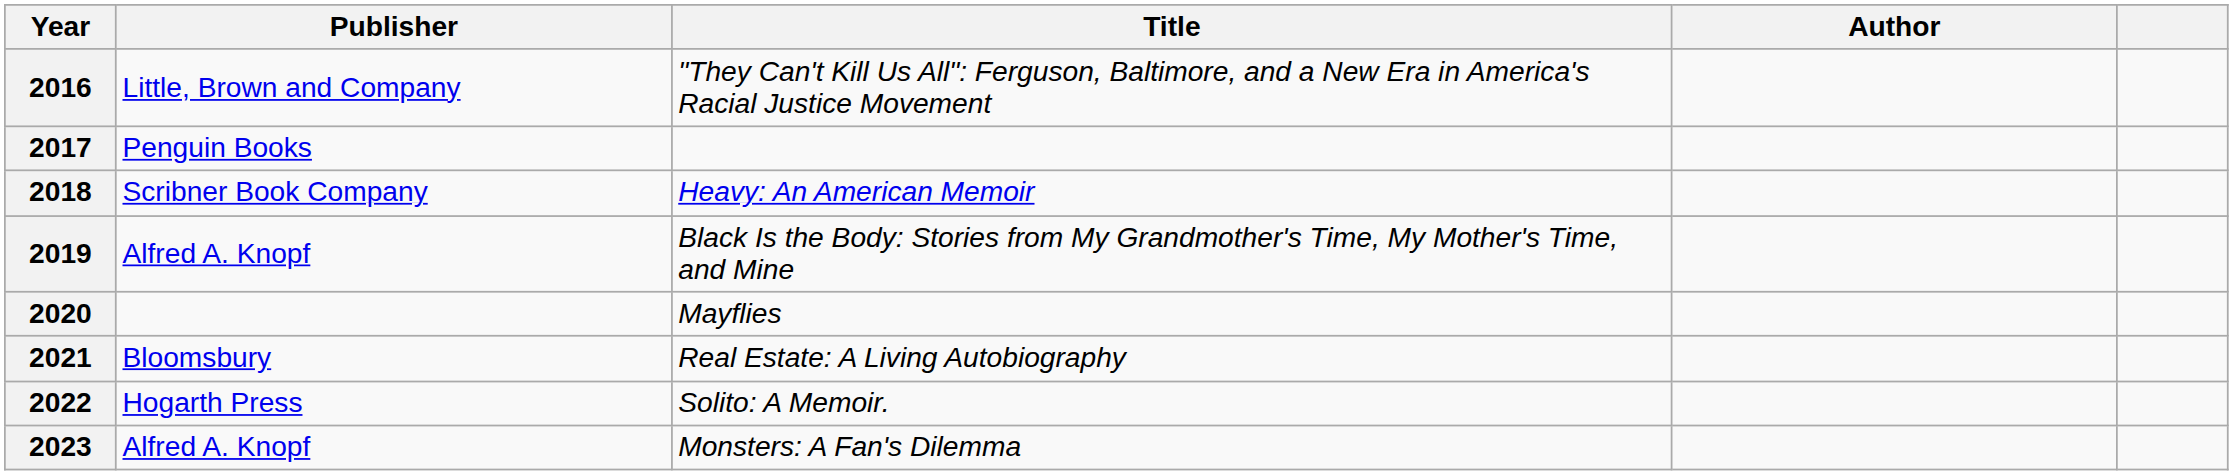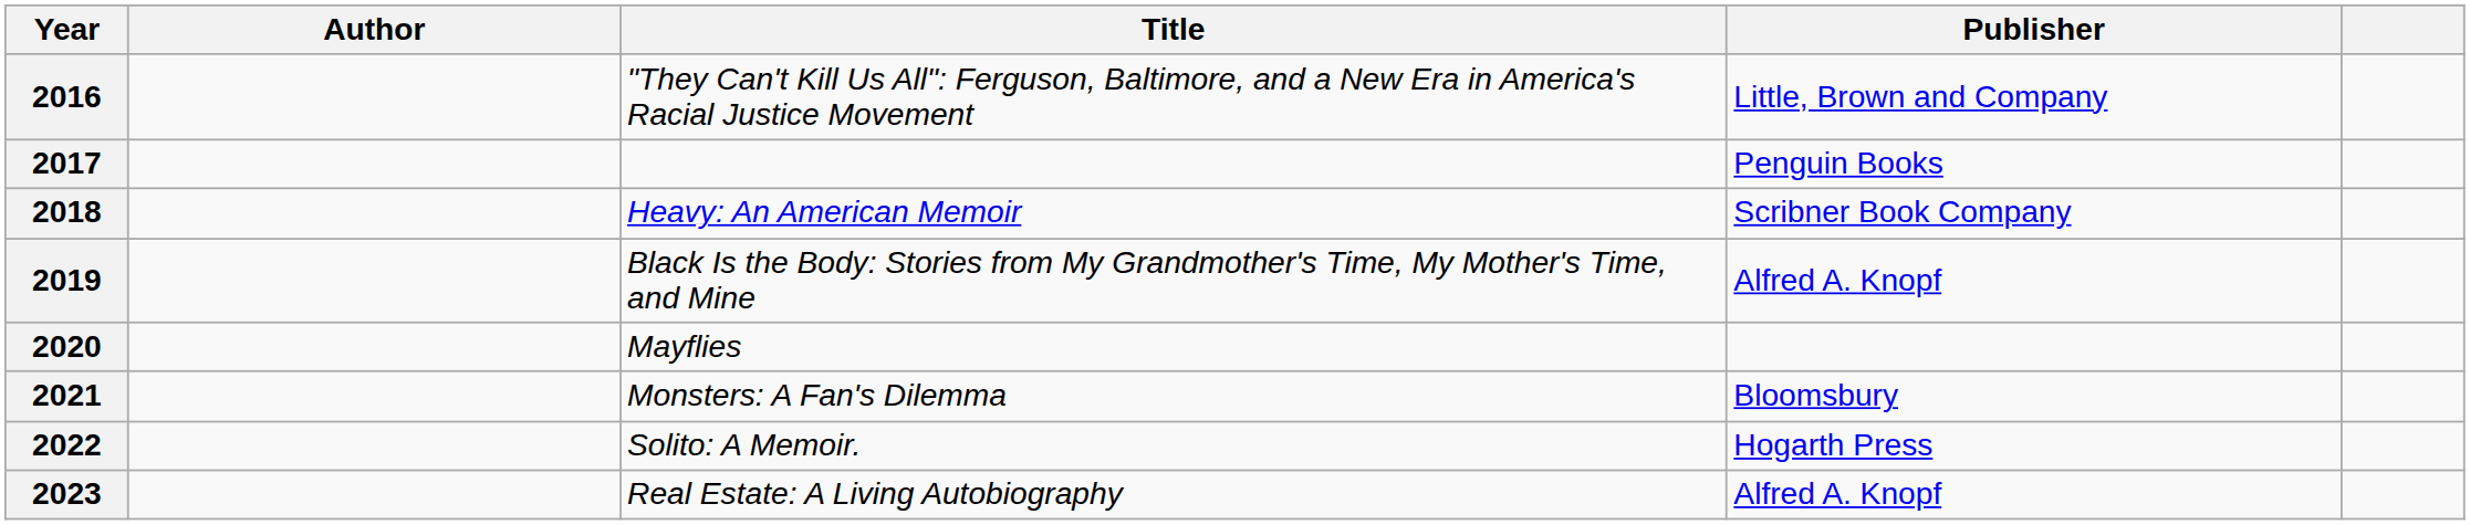columns swapped: Author <-> Publisher
2021 | Title: Real Estate: A Living Autobiography -> Monsters: A Fan's Dilemma
2023 | Title: Monsters: A Fan's Dilemma -> Real Estate: A Living Autobiography
